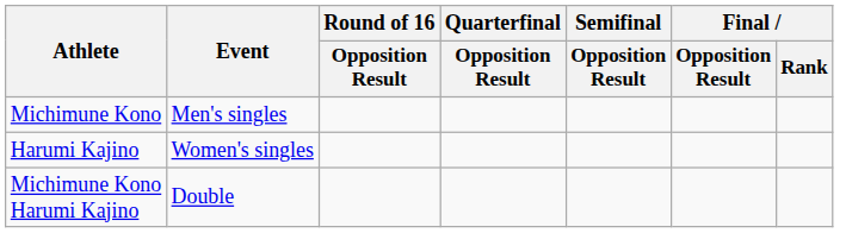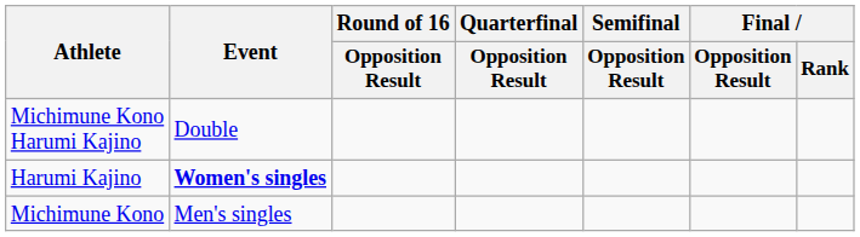rows swapped: Michimune Kono <-> Michimune Kono Harumi Kajino
Harumi Kajino | Event: normal -> bold
